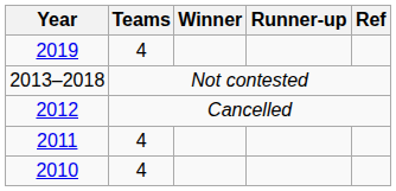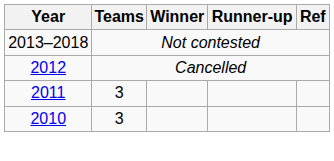- row: 2019 | 4
2011 | Teams: 4 -> 3
2010 | Teams: 4 -> 3
